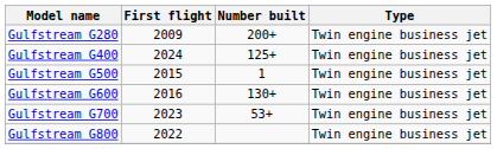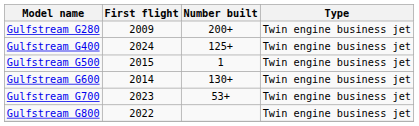Gulfstream G600 | First flight: 2016 -> 2014
